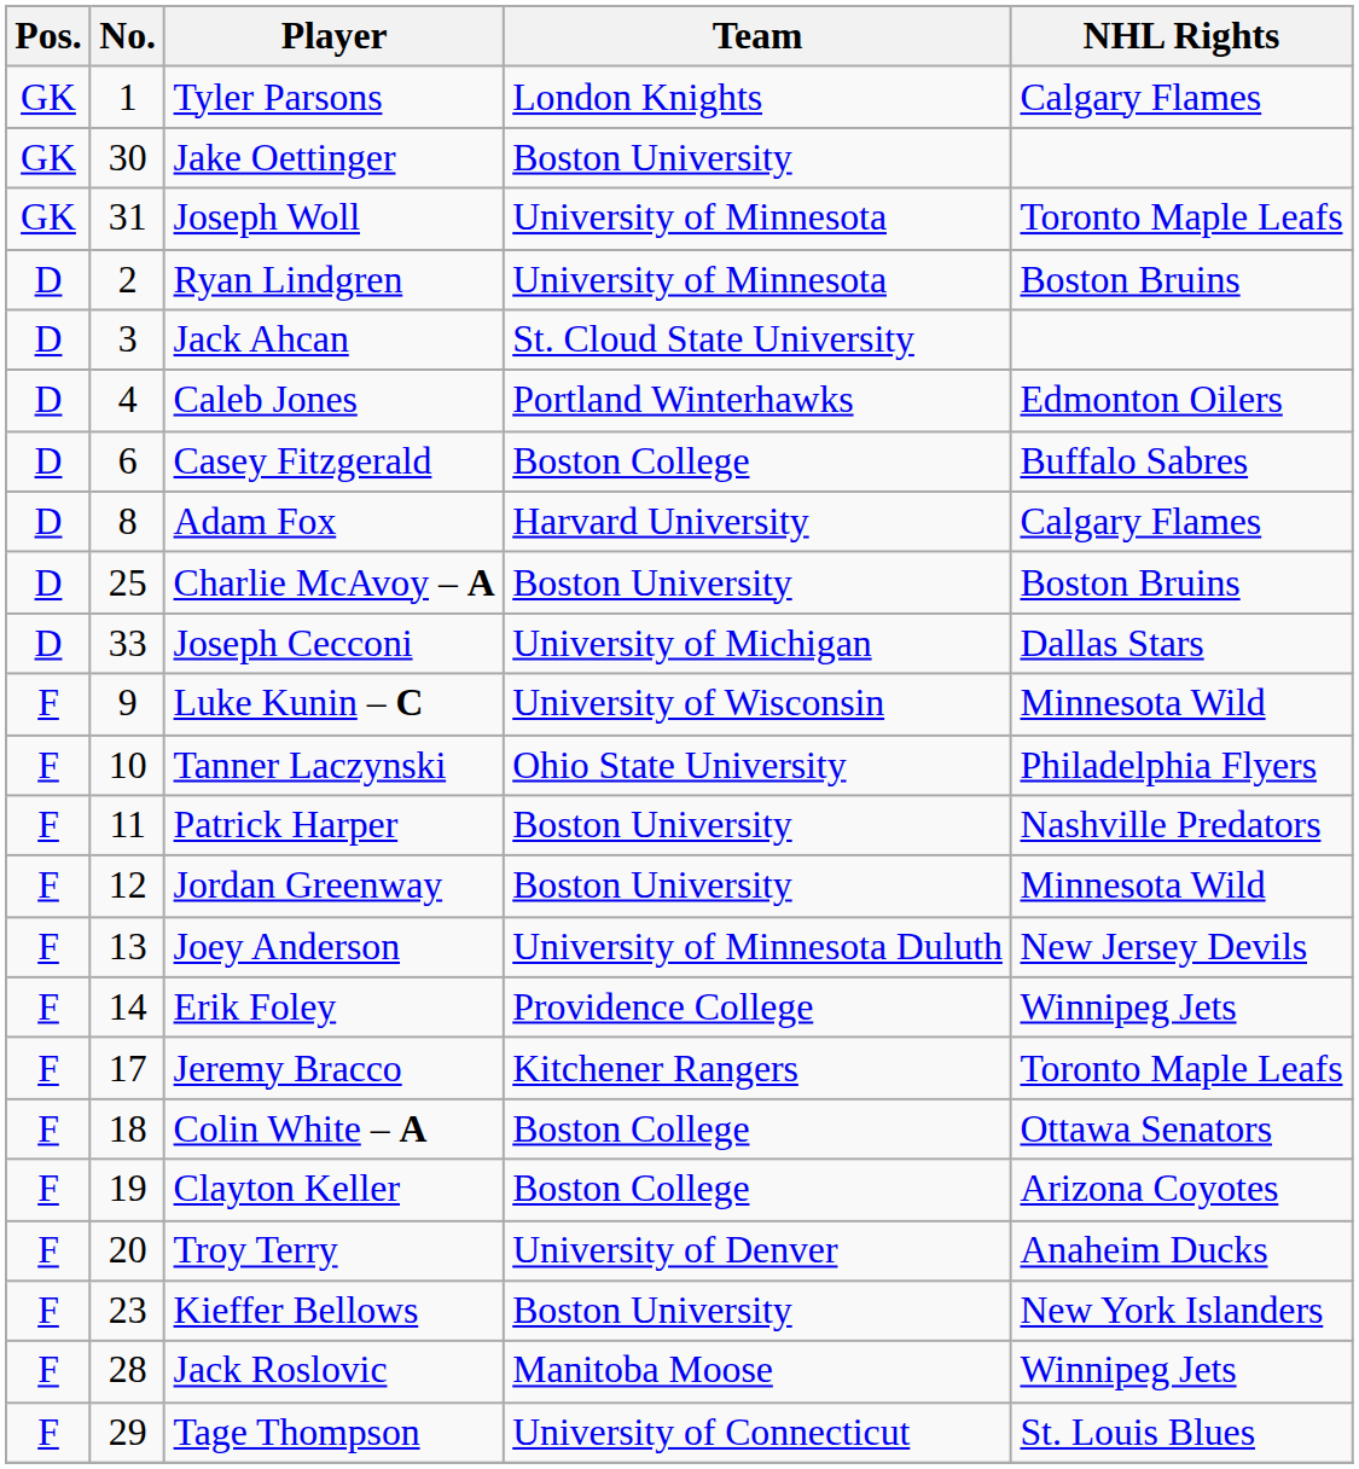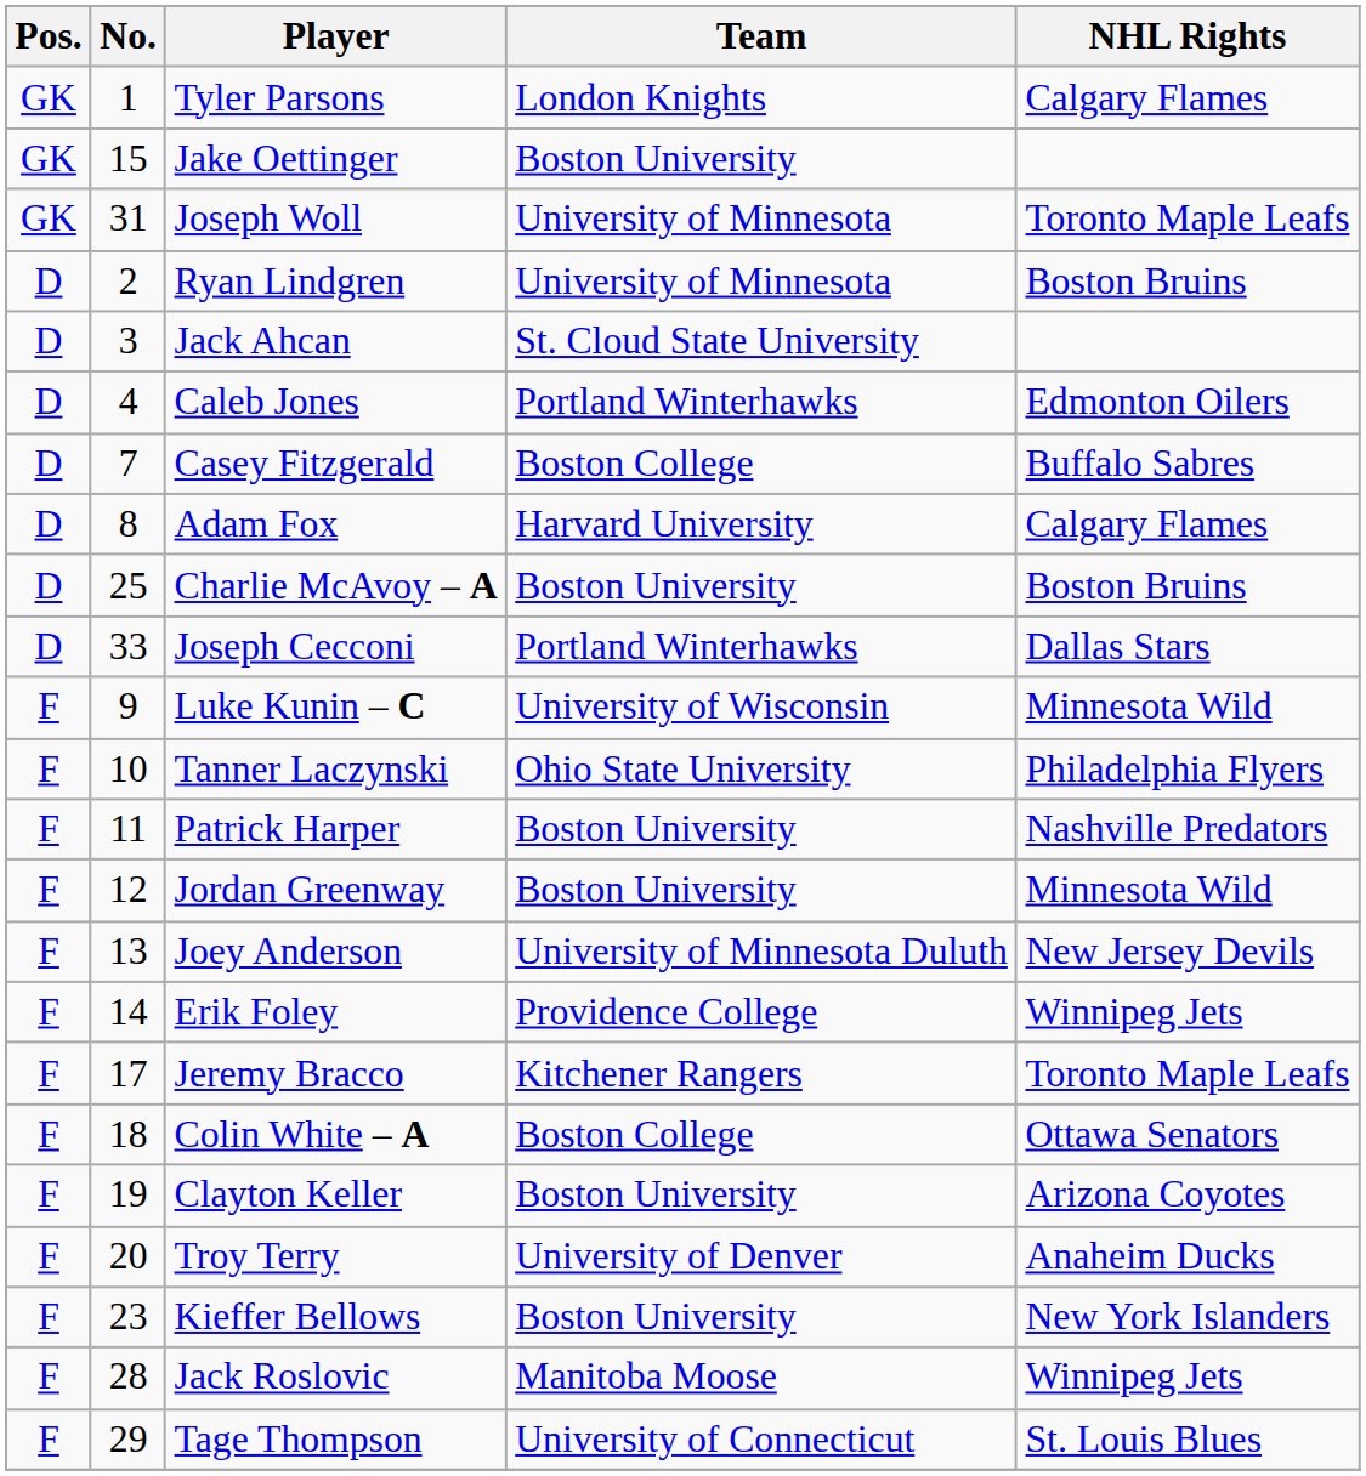Jake Oettinger | No.: 30 -> 15
Casey Fitzgerald | No.: 6 -> 7
Joseph Cecconi | Team: University of Michigan -> Portland Winterhawks
Clayton Keller | Team: Boston College -> Boston University
